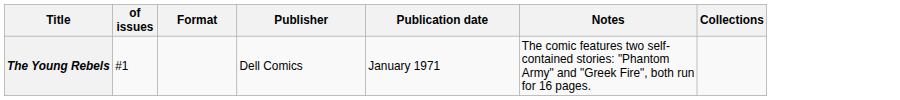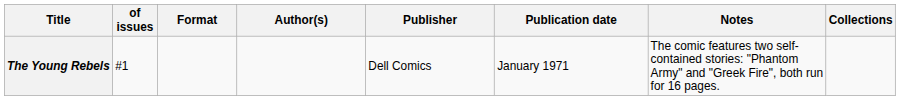+ column: Author(s)
